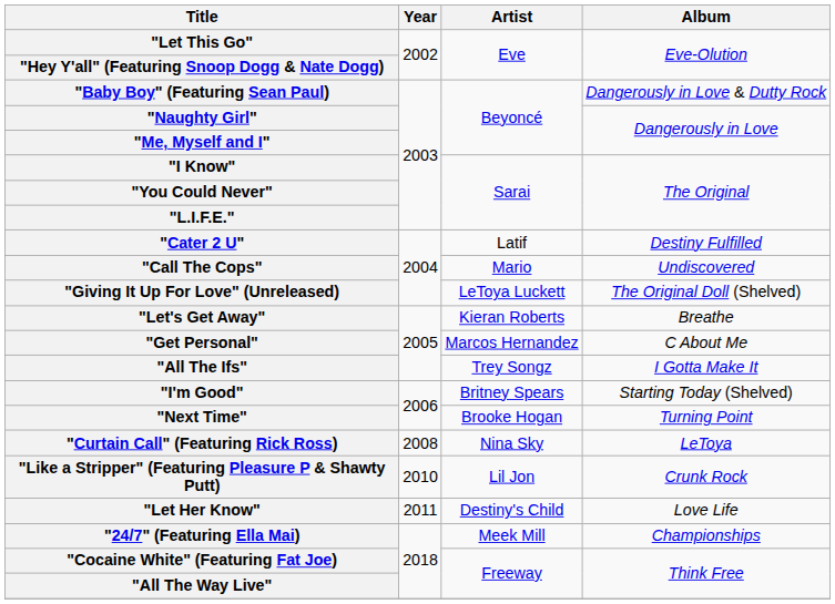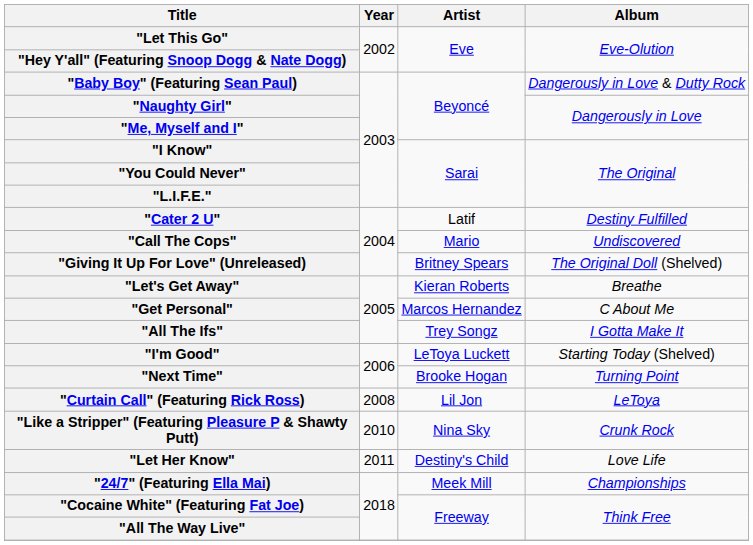"Giving It Up For Love" (Unreleased) | Artist: LeToya Luckett -> Britney Spears
"I'm Good" | Artist: Britney Spears -> LeToya Luckett
"Curtain Call" (Featuring Rick Ross) | Artist: Nina Sky -> Lil Jon
"Like a Stripper" (Featuring Pleasure P & Shawty Putt) | Artist: Lil Jon -> Nina Sky
